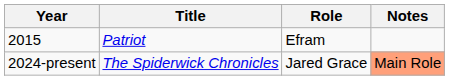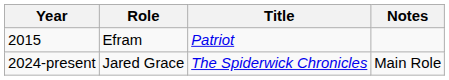columns swapped: Title <-> Role
2024-present | Notes: lightsalmon background -> no background
